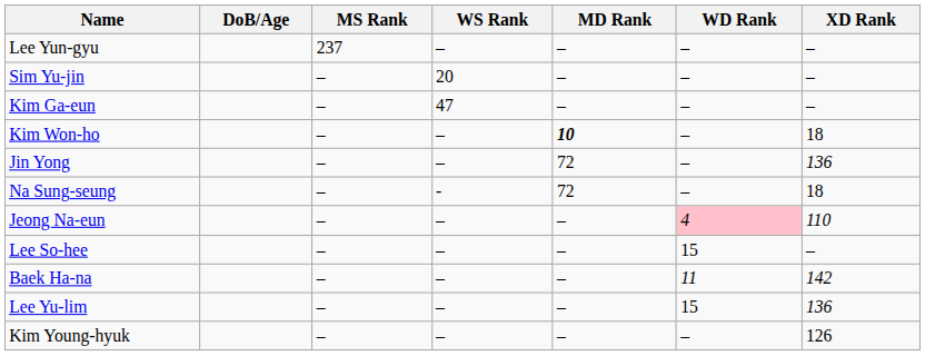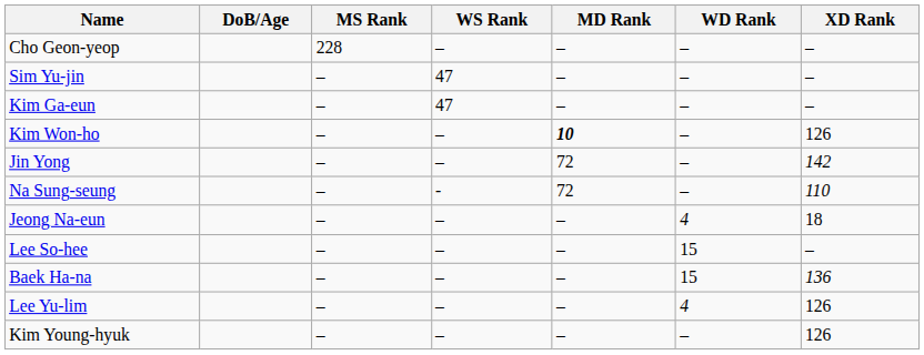+ row: Cho Geon-yeop | 228 | – | – | – | –
- row: Lee Yun-gyu | 237 | – | – | – | –
Sim Yu-jin | WS Rank: 20 -> 47
Kim Won-ho | XD Rank: 18 -> 126
Jin Yong | XD Rank: 136 -> 142
Na Sung-seung | XD Rank: 18 -> 110
Jeong Na-eun | WD Rank: pink background -> no background
Jeong Na-eun | XD Rank: 110 -> 18
Baek Ha-na | WD Rank: 11 -> 15
Baek Ha-na | XD Rank: 142 -> 136
Lee Yu-lim | WD Rank: 15 -> 4
Lee Yu-lim | XD Rank: 136 -> 126
